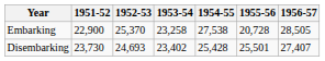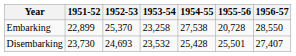Embarking | 1951-52: 22,900 -> 22,899
Embarking | 1956-57: 28,505 -> 28,550
Disembarking | 1953-54: 23,402 -> 23,532
